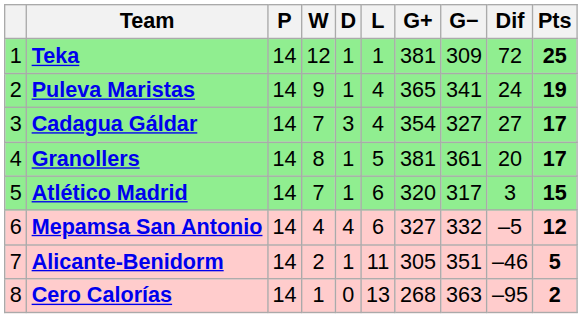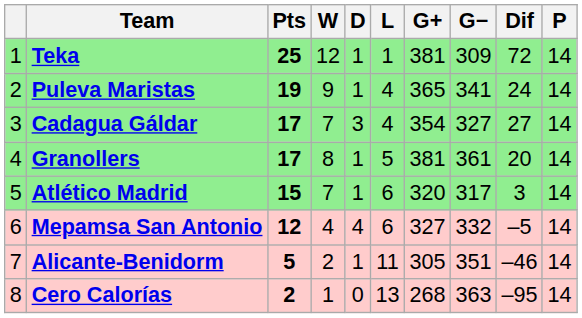columns swapped: P <-> Pts
